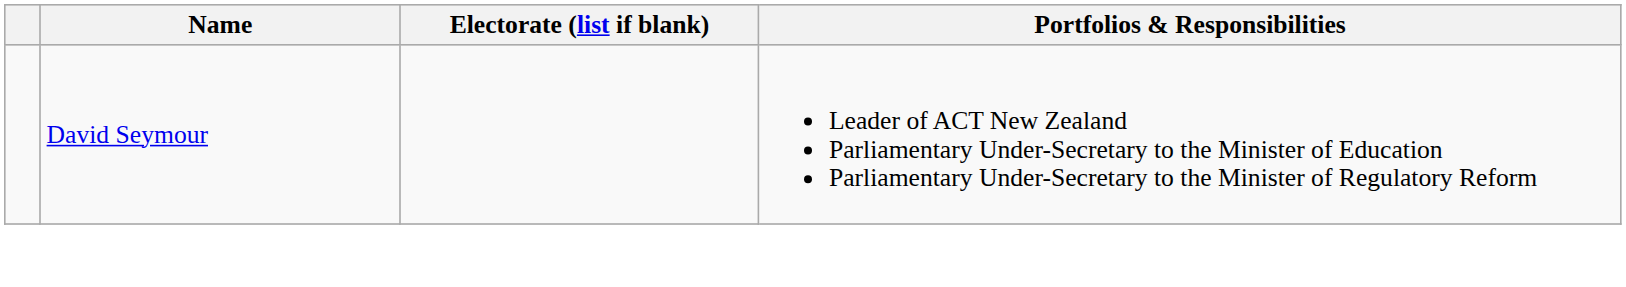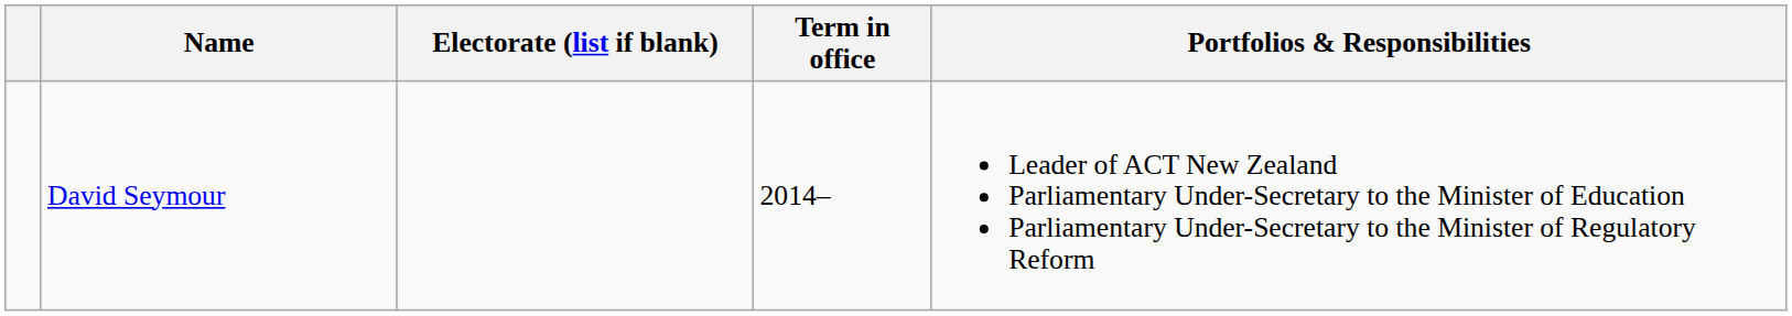+ column: Term in office | 2014–
